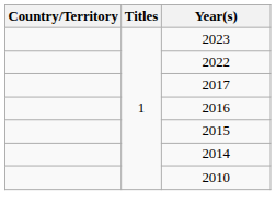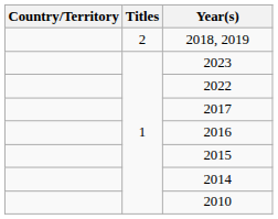+ row: 2 | 2018, 2019
